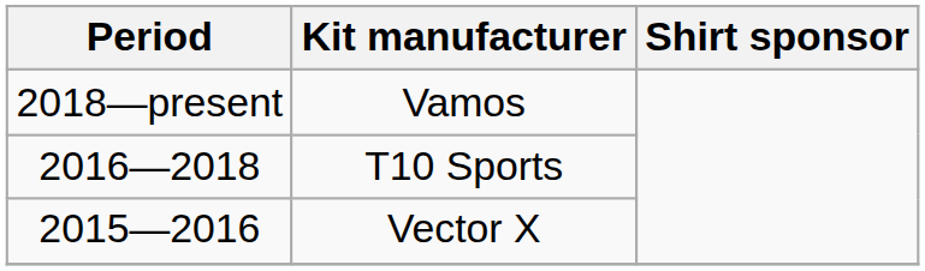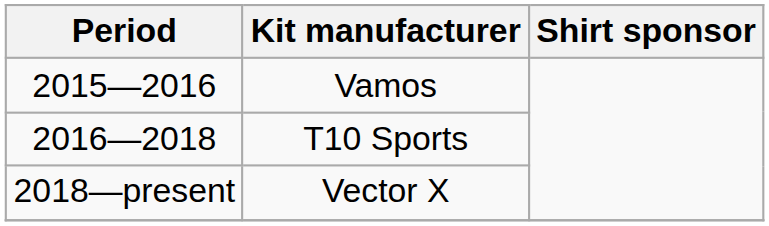Vamos | Period: 2018—present -> 2015—2016
Vector X | Period: 2015—2016 -> 2018—present
